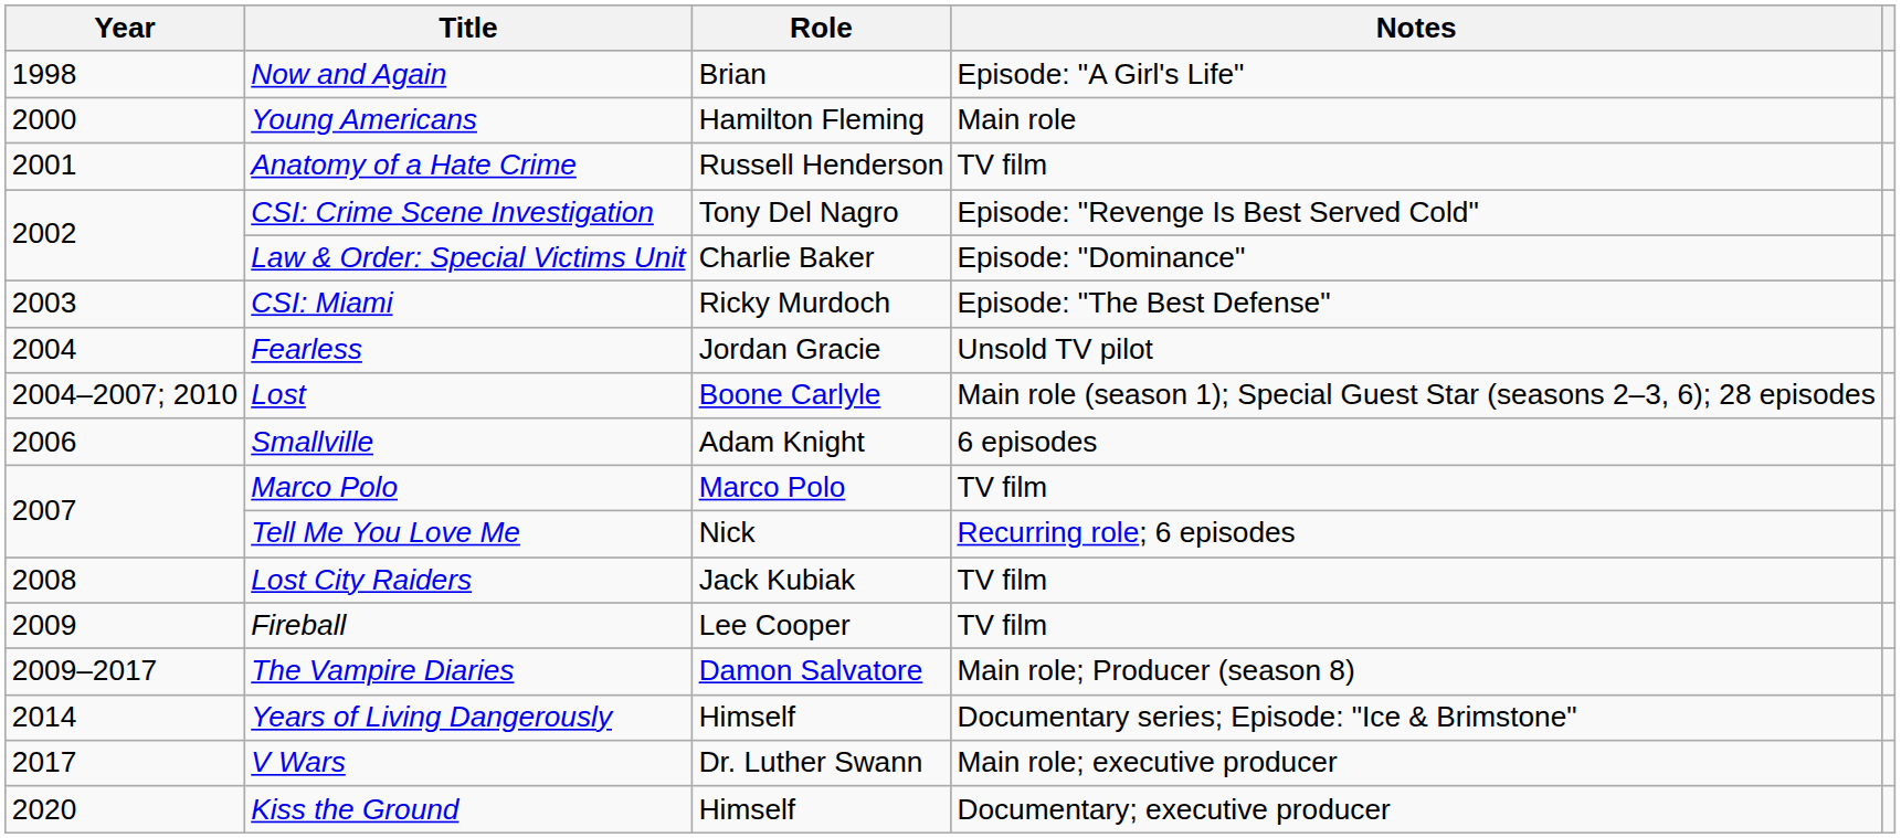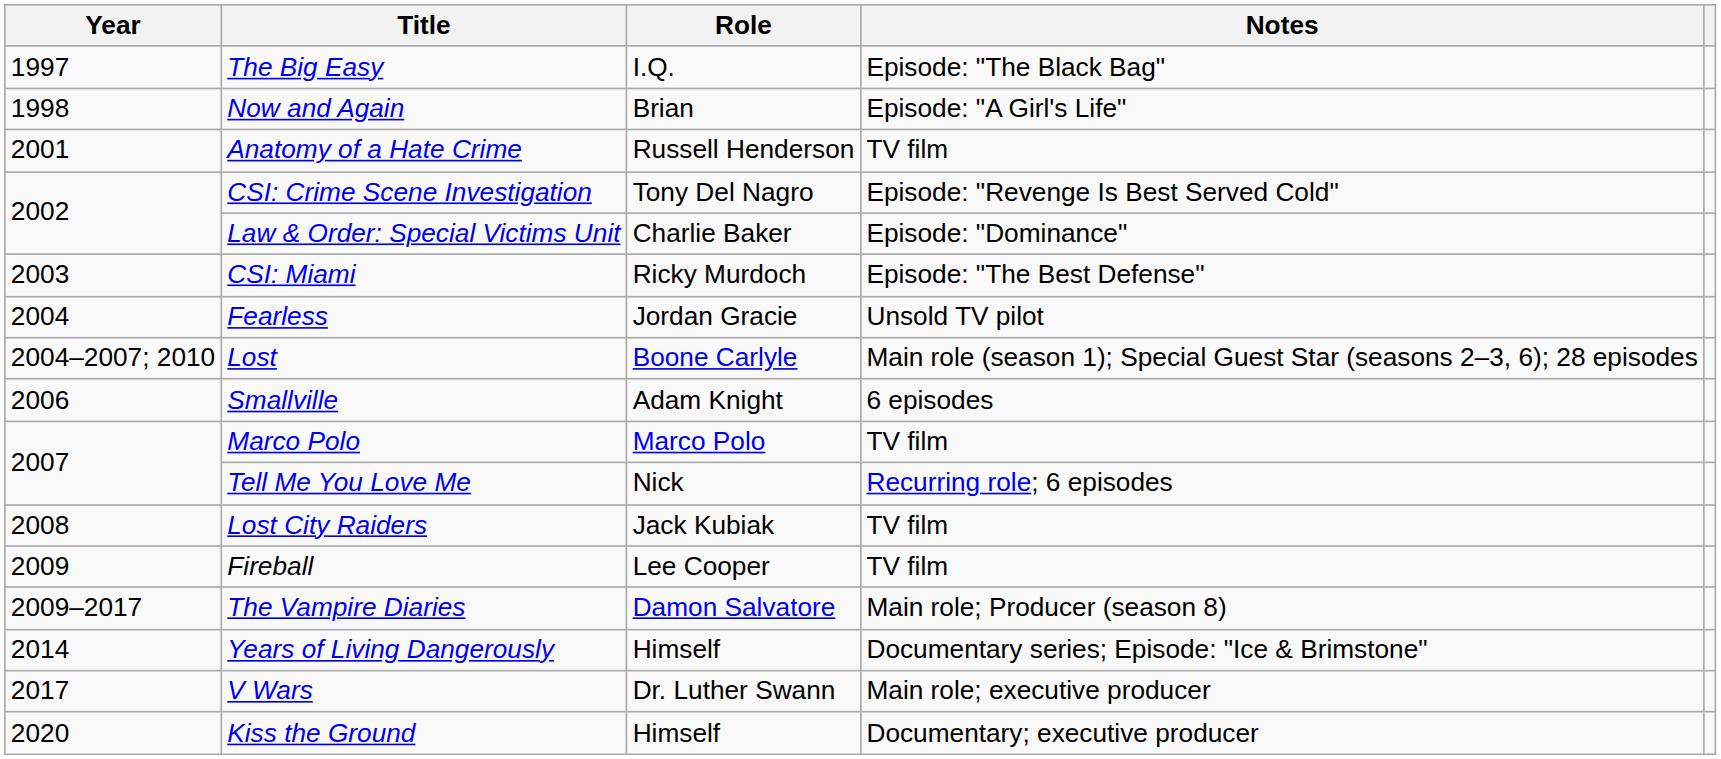+ row: 1997 | The Big Easy | I.Q. | Episode: "The Black Bag"
- row: 2000 | Young Americans | Hamilton Fleming | Main role
